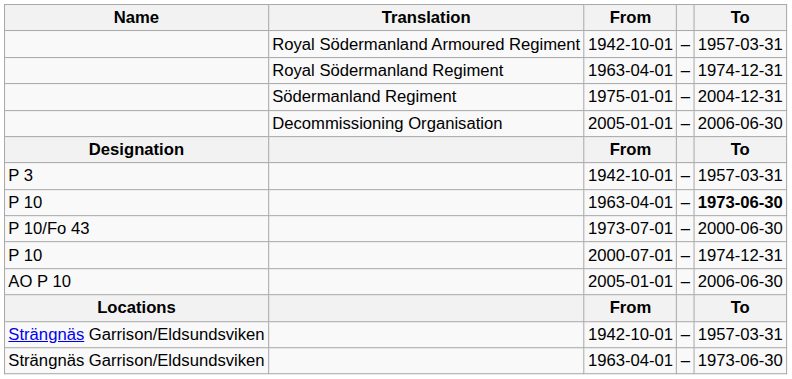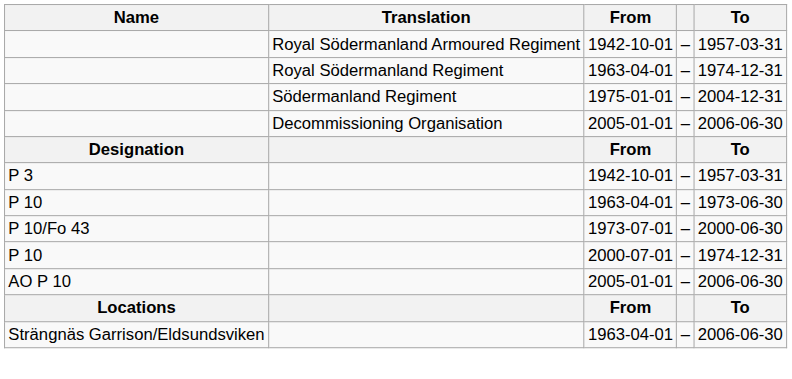P 10 / 1963-04-01 | To: bold -> normal
- row: Strängnäs Garrison/Eldsundsviken | 1942-10-01 | – | 1957-03-31
Strängnäs Garrison/Eldsundsviken / 1963-04-01 | To: 1973-06-30 -> 2006-06-30
